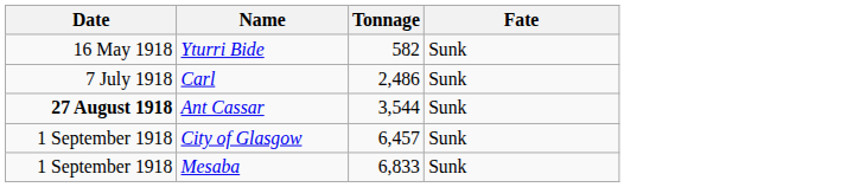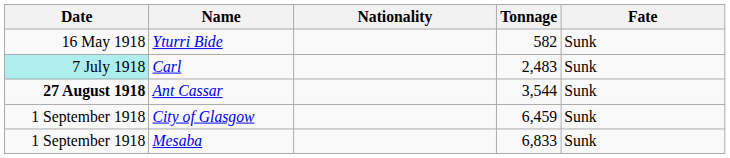+ column: Nationality
Carl | Date: no background -> paleturquoise background
Carl | Tonnage: 2,486 -> 2,483
City of Glasgow | Tonnage: 6,457 -> 6,459
